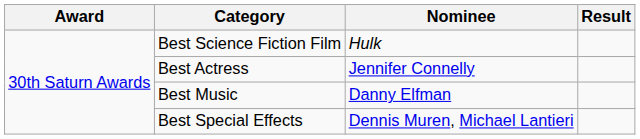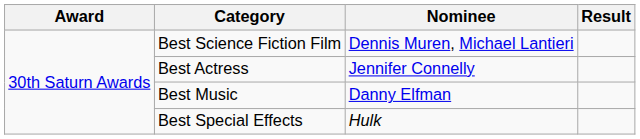Best Science Fiction Film | Nominee: Hulk -> Dennis Muren, Michael Lantieri
Best Special Effects | Nominee: Dennis Muren, Michael Lantieri -> Hulk
